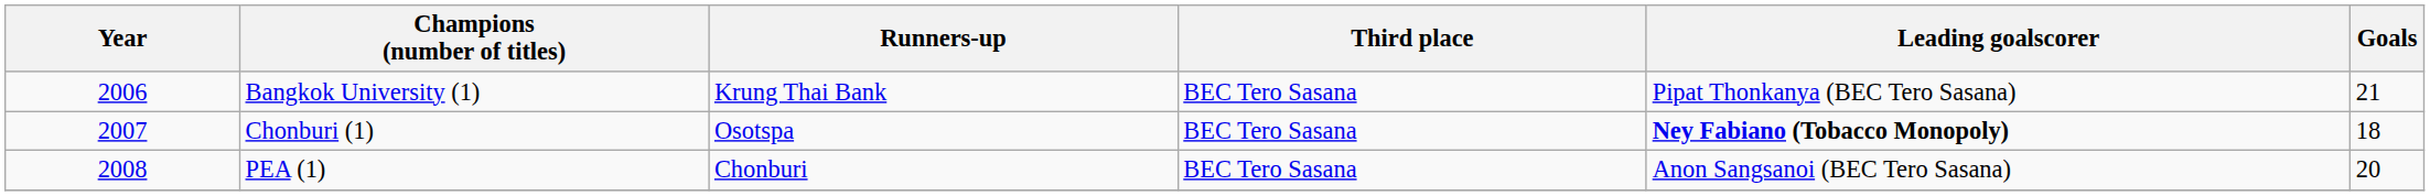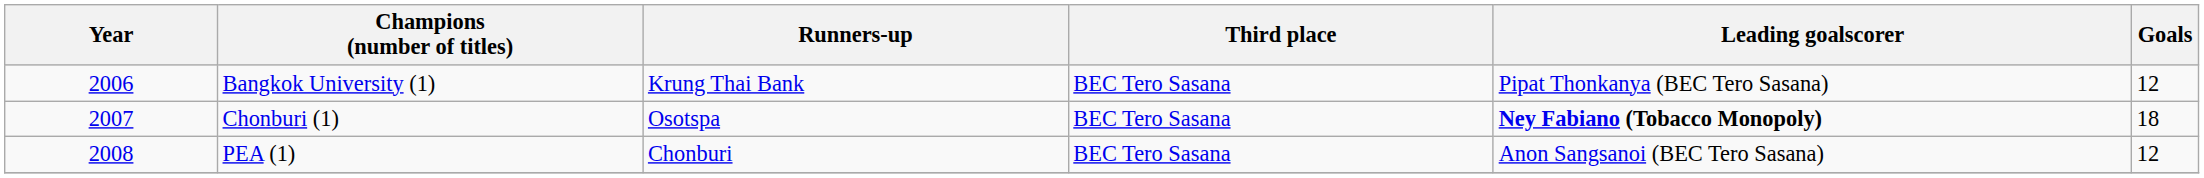Bangkok University (1) | Goals: 21 -> 12
PEA (1) | Goals: 20 -> 12
